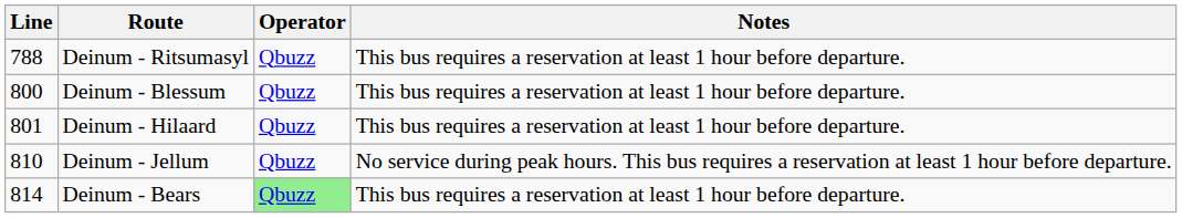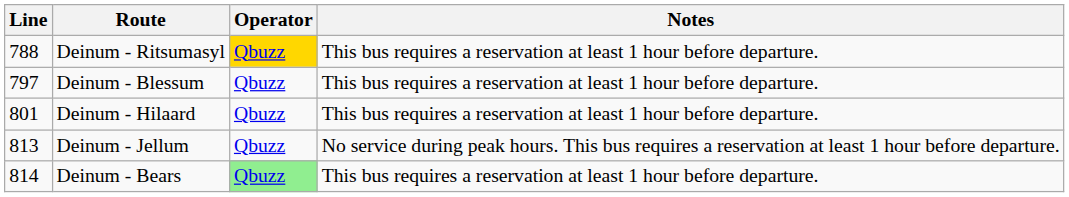Deinum - Ritsumasyl | Operator: no background -> gold background
Deinum - Blessum | Line: 800 -> 797
Deinum - Jellum | Line: 810 -> 813
